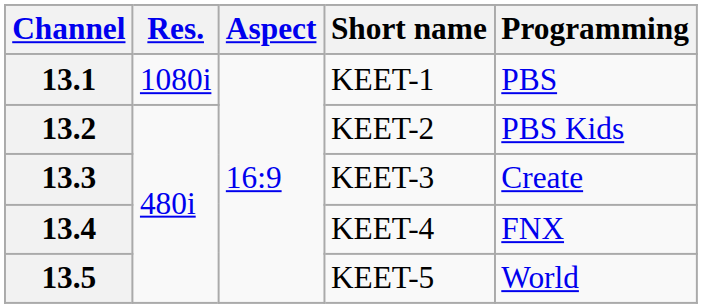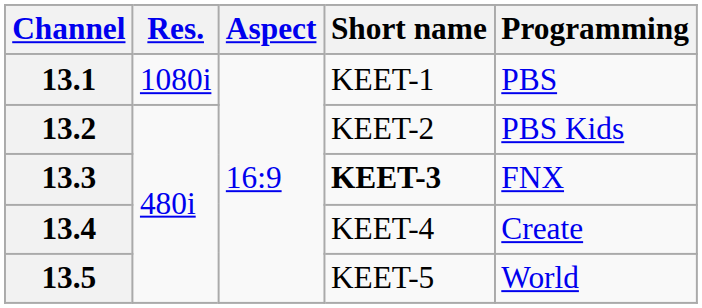13.3 | Short name: normal -> bold
13.3 | Programming: Create -> FNX
13.4 | Programming: FNX -> Create
